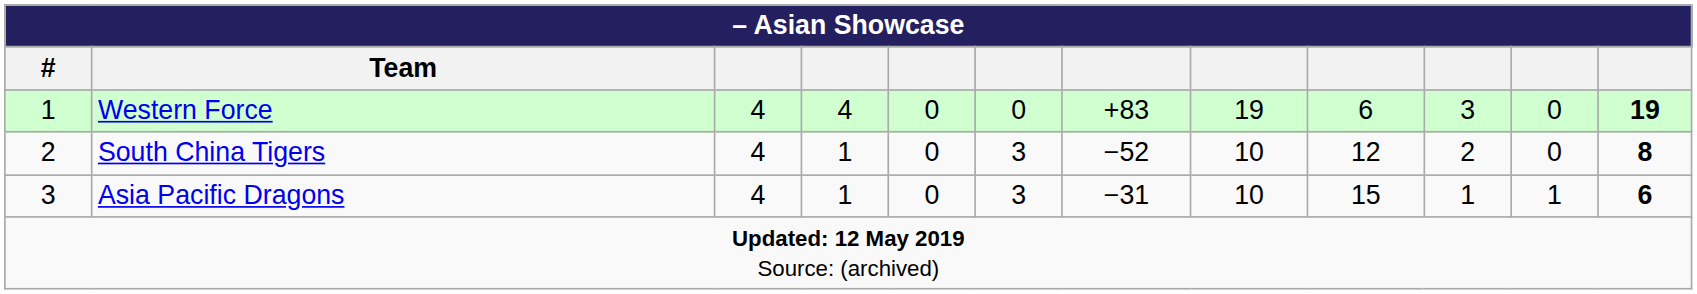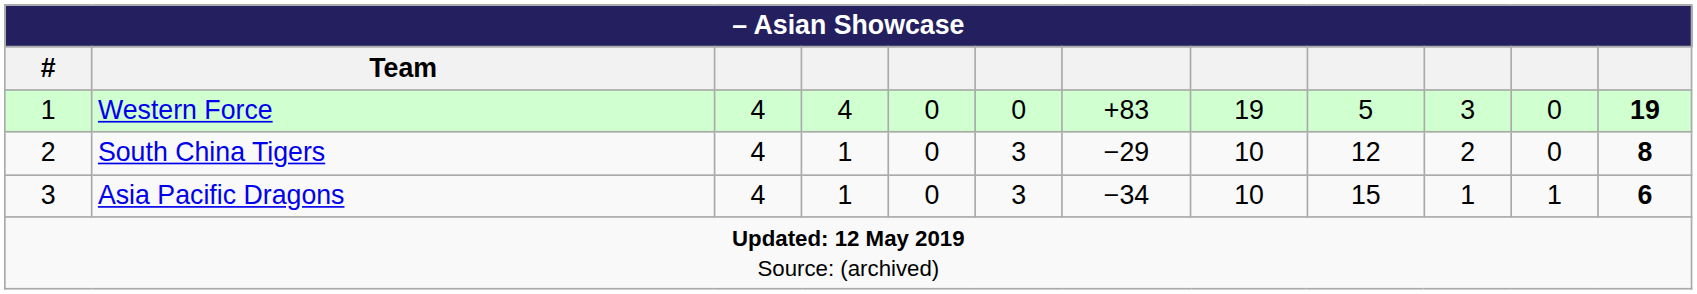Western Force | column 9: 6 -> 5
South China Tigers | column 7: −52 -> −29
Asia Pacific Dragons | column 7: −31 -> −34
